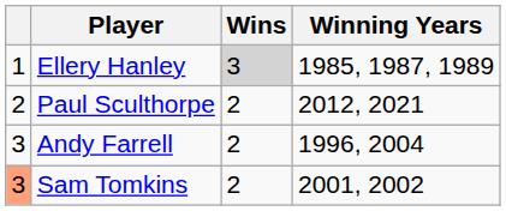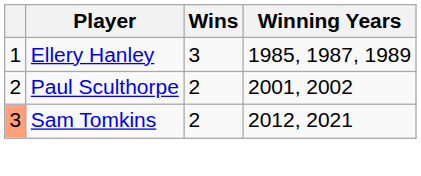Ellery Hanley | Wins: lightgrey background -> no background
Paul Sculthorpe | Winning Years: 2012, 2021 -> 2001, 2002
- row: 3 | Andy Farrell | 2 | 1996, 2004
Sam Tomkins | Winning Years: 2001, 2002 -> 2012, 2021
